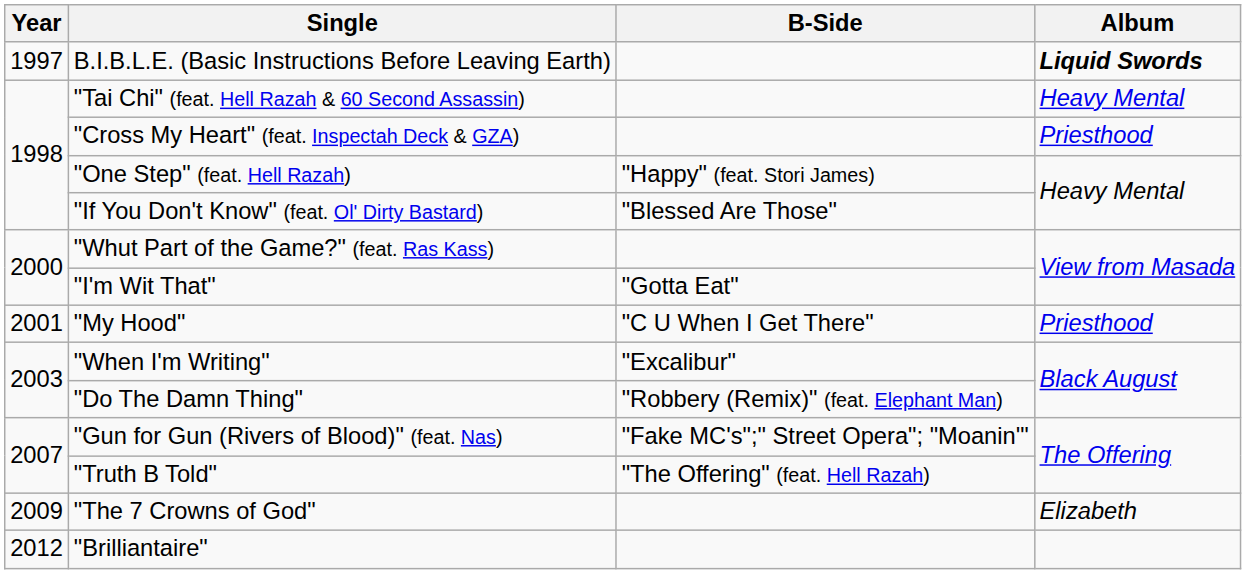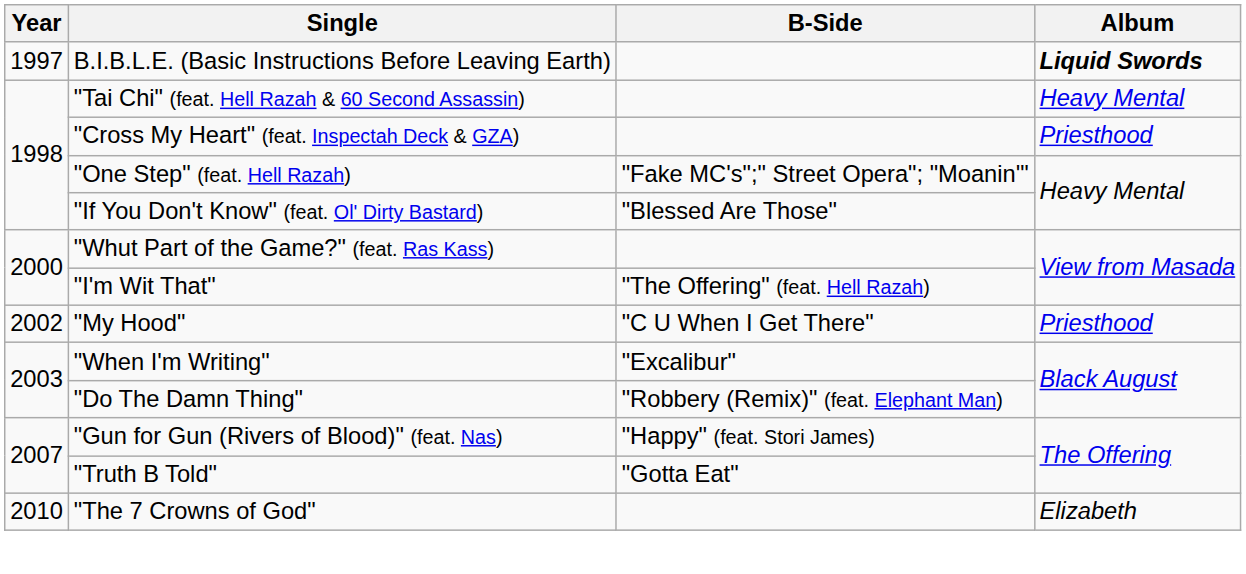"One Step" (feat. Hell Razah) | B-Side: "Happy" (feat. Stori James) -> "Fake MC's";" Street Opera"; "Moanin'"
"I'm Wit That" | B-Side: "Gotta Eat" -> "The Offering" (feat. Hell Razah)
"My Hood" | Year: 2001 -> 2002
"Gun for Gun (Rivers of Blood)" (feat. Nas) | B-Side: "Fake MC's";" Street Opera"; "Moanin'" -> "Happy" (feat. Stori James)
"Truth B Told" | B-Side: "The Offering" (feat. Hell Razah) -> "Gotta Eat"
"The 7 Crowns of God" | Year: 2009 -> 2010
- row: 2012 | "Brilliantaire"
